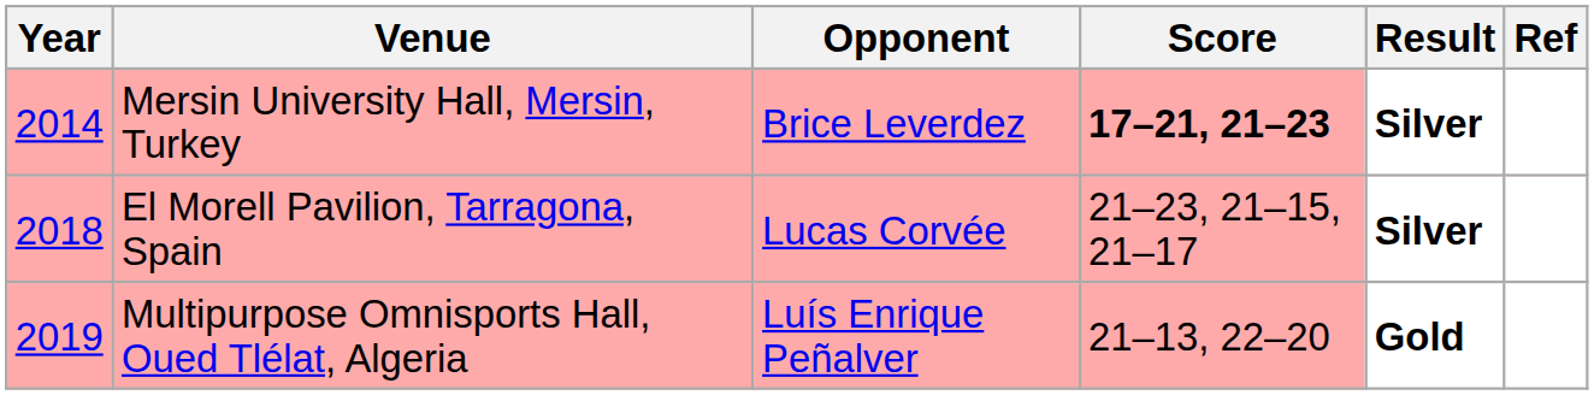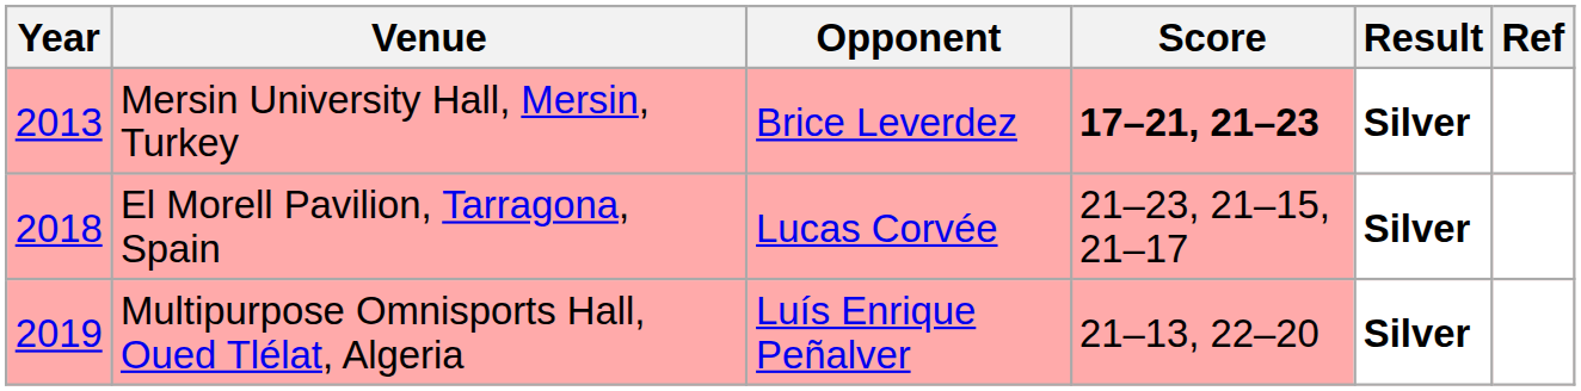Mersin University Hall, Mersin, Turkey | Year: 2014 -> 2013
Multipurpose Omnisports Hall, Oued Tlélat, Algeria | Result: Gold -> Silver
